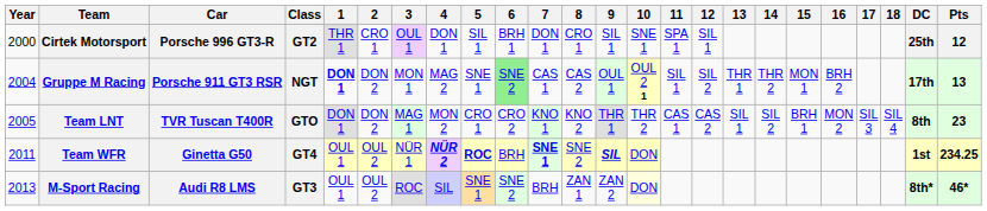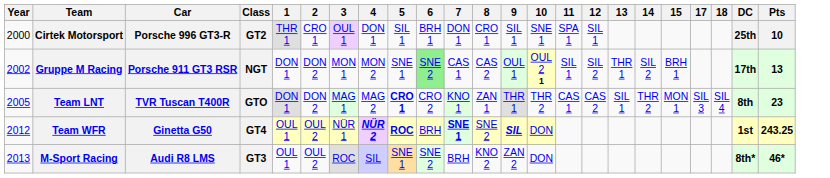- column: 16 | BRH 2 | MON 2
Cirtek Motorsport | Pts: 12 -> 10
Gruppe M Racing | Year: 2004 -> 2002
Gruppe M Racing | 1: bold -> normal
Gruppe M Racing | 4: MAG 2 -> MON 2
Gruppe M Racing | 14: THR 2 -> SIL 2
Gruppe M Racing | 15: MON 1 -> BRH 1
Team LNT | 4: MON 2 -> MAG 2
Team LNT | 5: normal -> bold
Team LNT | 8: KNO 2 -> ZAN 1
Team LNT | 14: SIL 2 -> THR 2
Team LNT | 15: BRH 1 -> MON 1
Team WFR | Year: 2011 -> 2012
Team WFR | Pts: 234.25 -> 243.25
M-Sport Racing | 8: ZAN 1 -> KNO 2
M-Sport Racing | 10: lightyellow background -> no background
